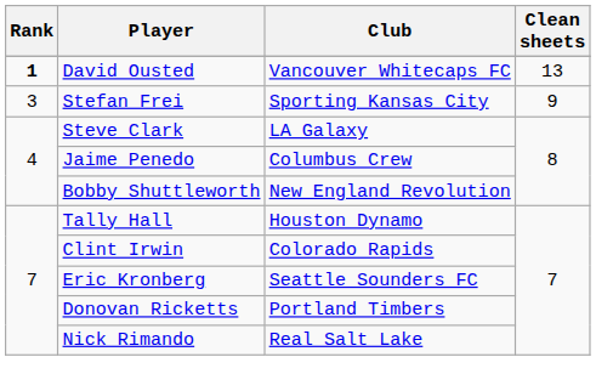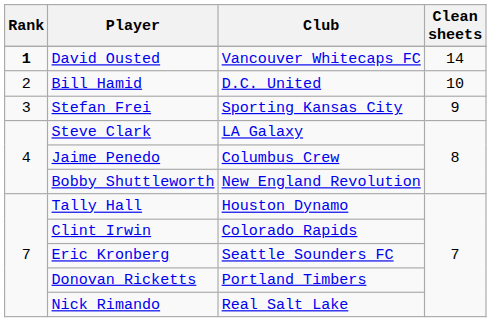David Ousted | Clean sheets: 13 -> 14
+ row: 2 | Bill Hamid | D.C. United | 10
